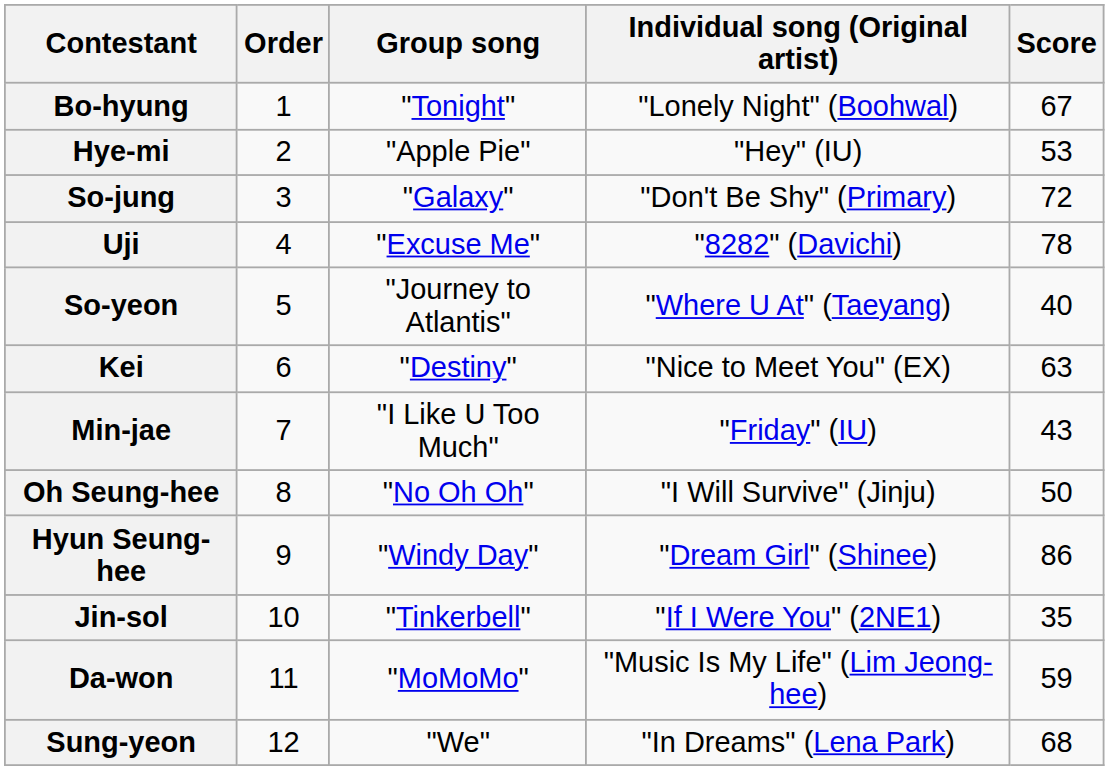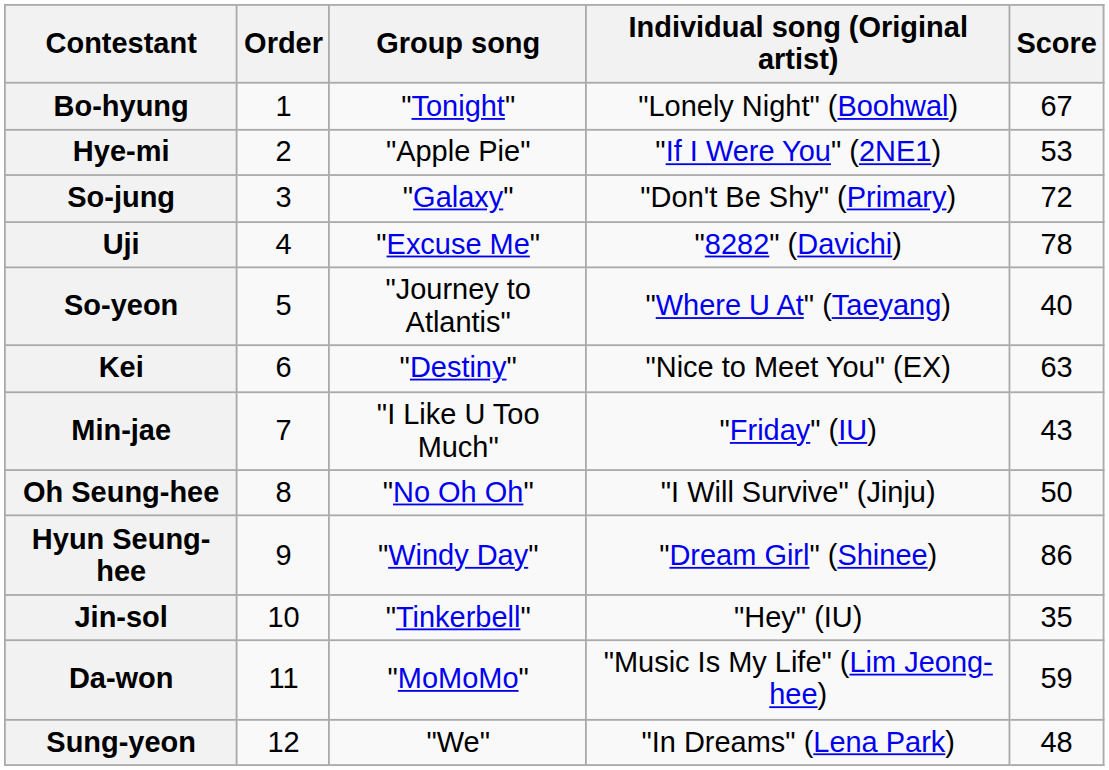Hye-mi | Individual song (Original artist): "Hey" (IU) -> "If I Were You" (2NE1)
Jin-sol | Individual song (Original artist): "If I Were You" (2NE1) -> "Hey" (IU)
Sung-yeon | Score: 68 -> 48
